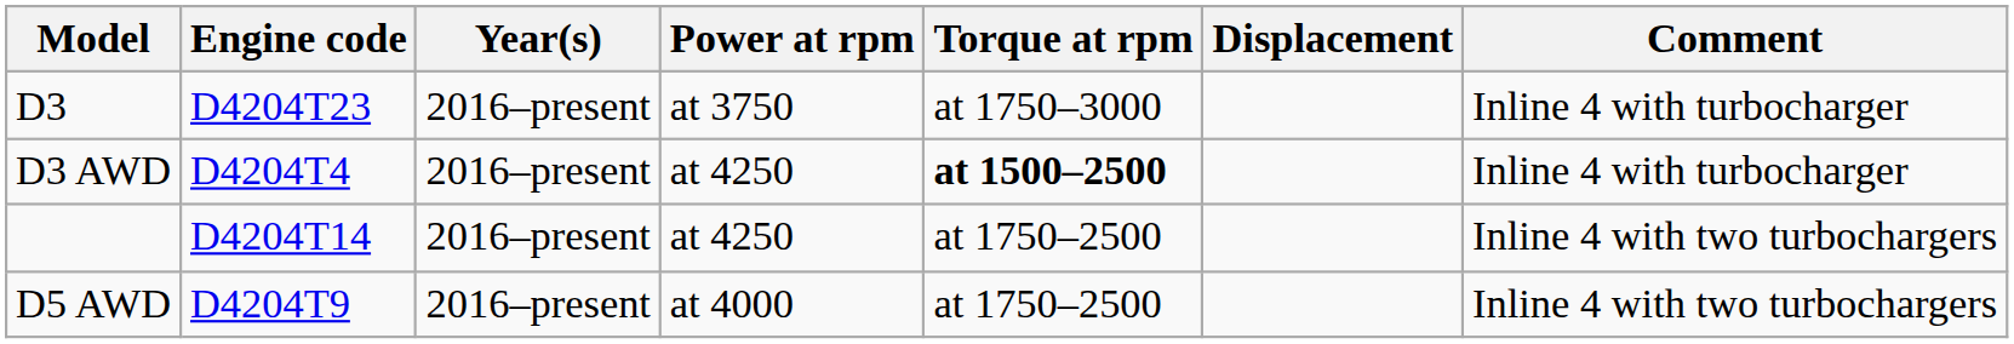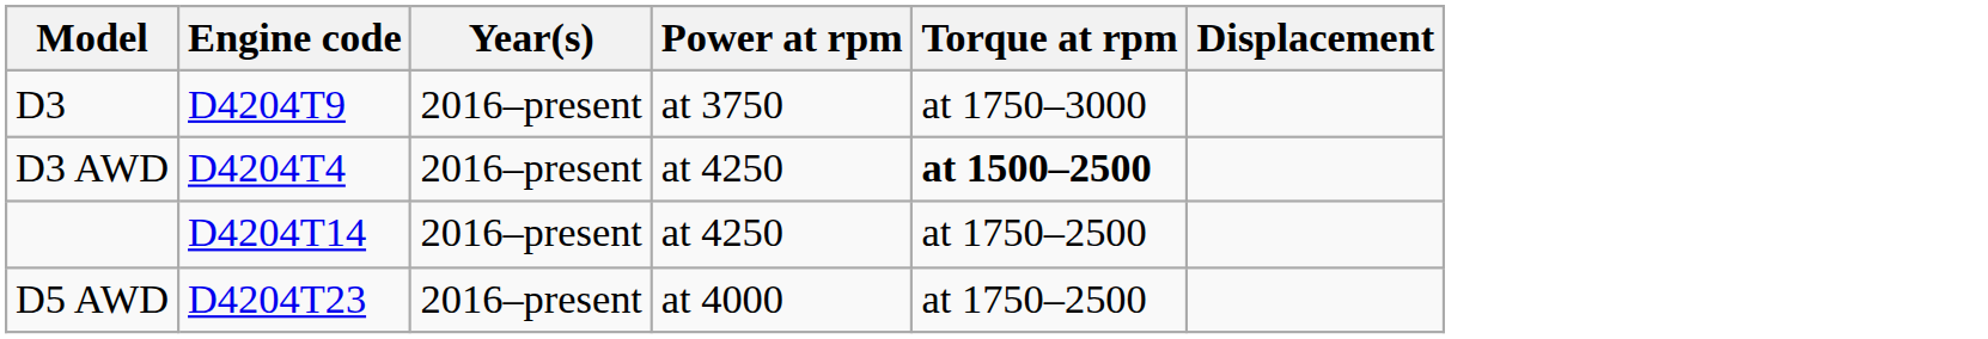- column: Comment | Inline 4 with turbocharger | Inline 4 with turbocharger | Inline 4 with two turbochargers | Inline 4 with two turbochargers
D3 | Engine code: D4204T23 -> D4204T9
D5 AWD | Engine code: D4204T9 -> D4204T23
